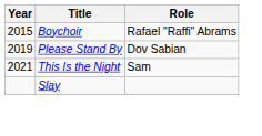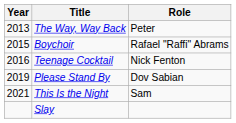+ row: 2013 | The Way, Way Back | Peter
+ row: 2016 | Teenage Cocktail | Nick Fenton
